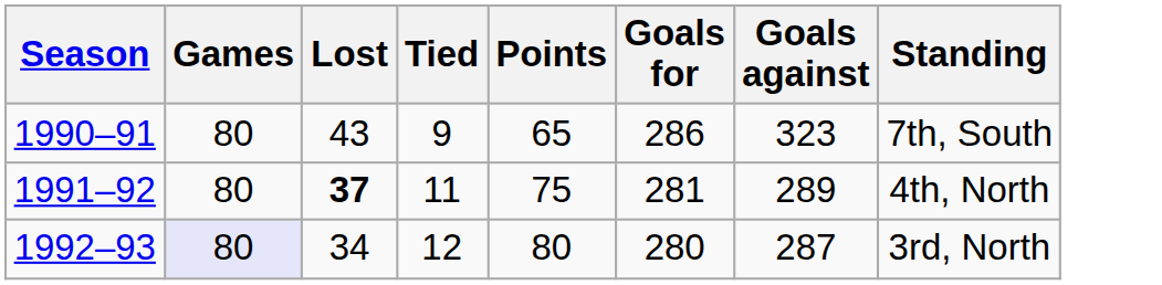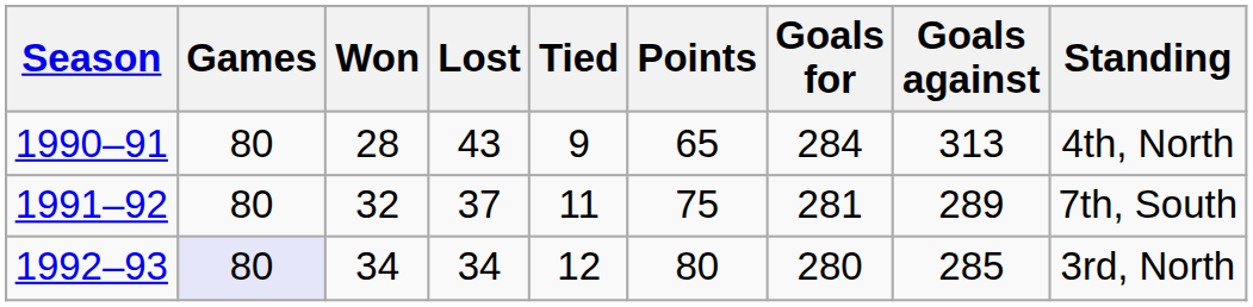+ column: Won | 28 | 32 | 34
1990–91 | Goals for: 286 -> 284
1990–91 | Goals against: 323 -> 313
1990–91 | Standing: 7th, South -> 4th, North
1991–92 | Lost: bold -> normal
1991–92 | Standing: 4th, North -> 7th, South
1992–93 | Goals against: 287 -> 285
